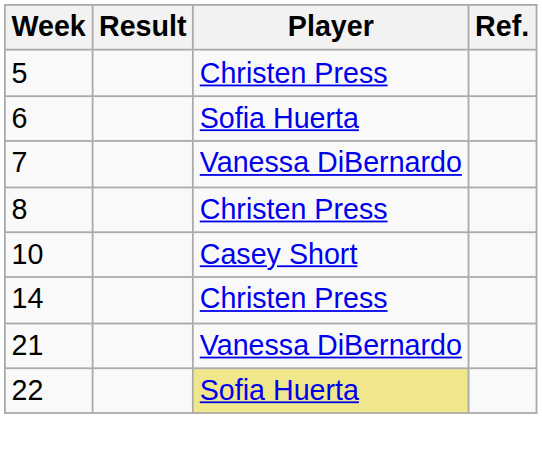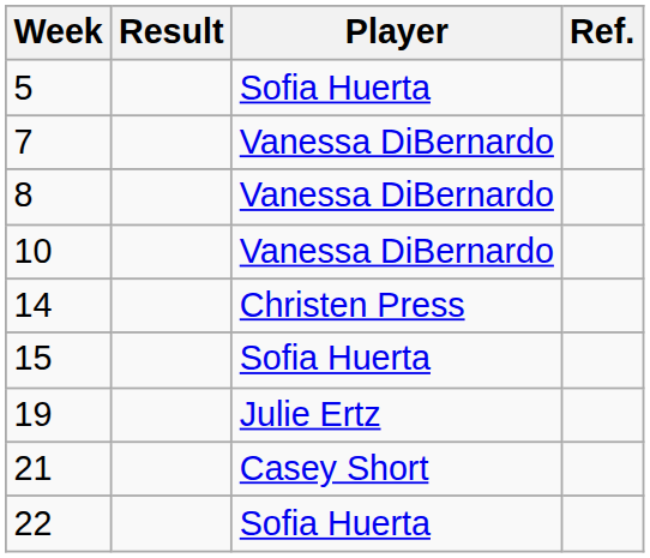5 | Player: Christen Press -> Sofia Huerta
- row: 6 | Sofia Huerta
8 | Player: Christen Press -> Vanessa DiBernardo
10 | Player: Casey Short -> Vanessa DiBernardo
+ row: 15 | Sofia Huerta
+ row: 19 | Julie Ertz
21 | Player: Vanessa DiBernardo -> Casey Short
22 | Player: khaki background -> no background
